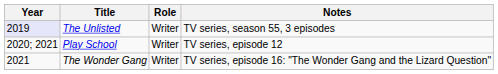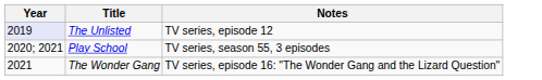- column: Role | Writer | Writer | Writer
The Unlisted | Notes: TV series, season 55, 3 episodes -> TV series, episode 12
Play School | Notes: TV series, episode 12 -> TV series, season 55, 3 episodes
